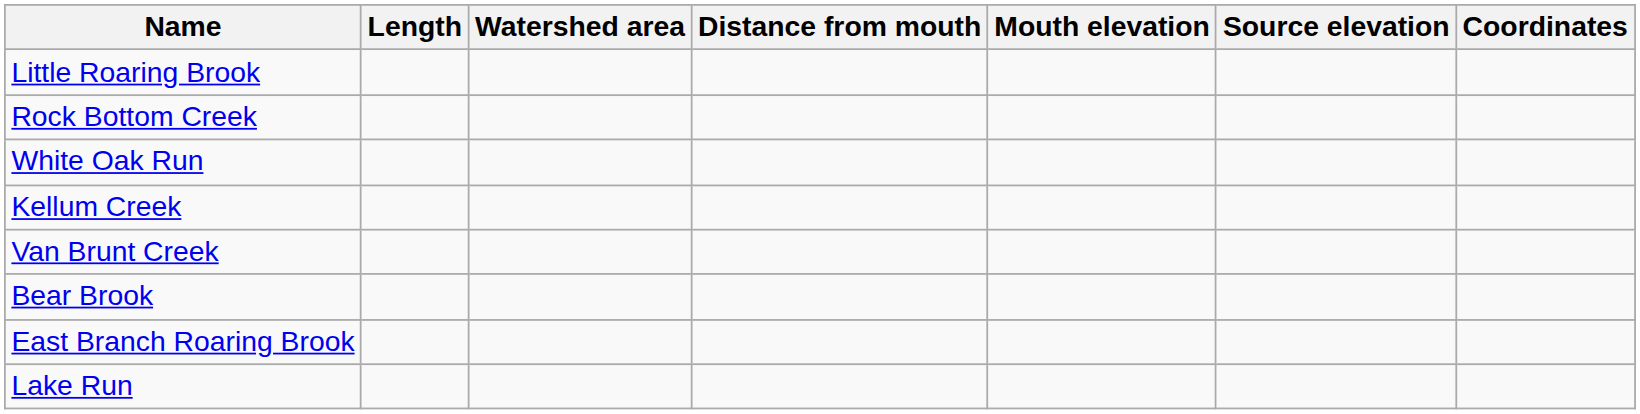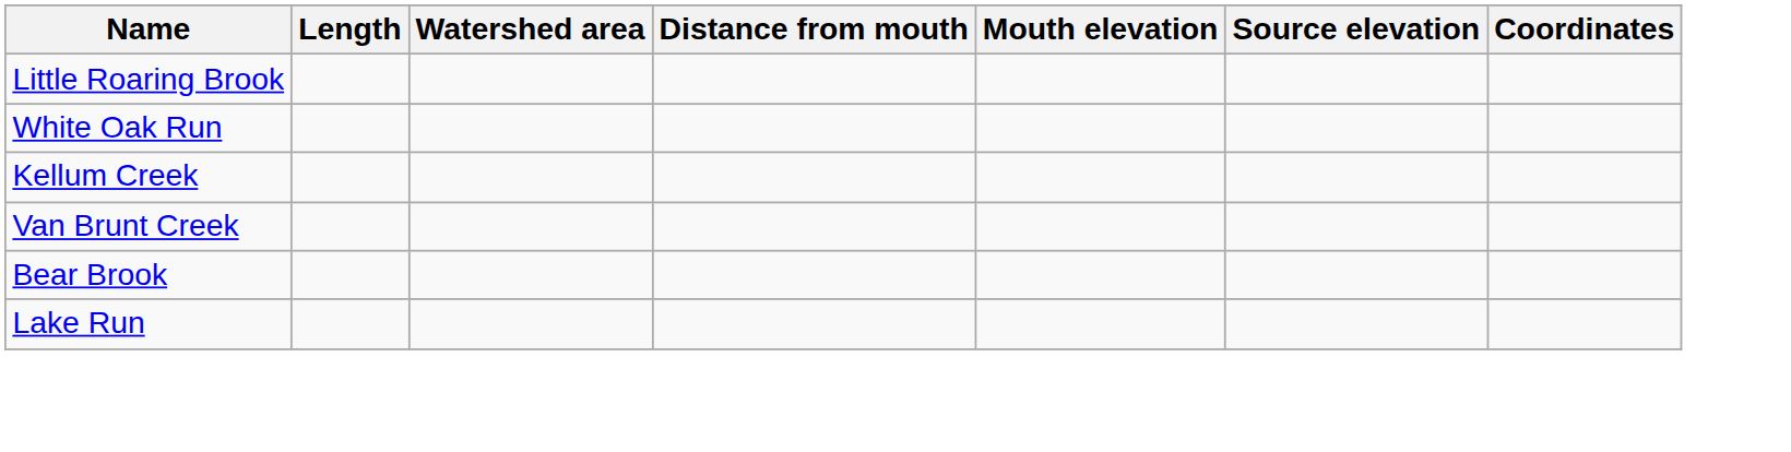- row: Rock Bottom Creek
- row: East Branch Roaring Brook
